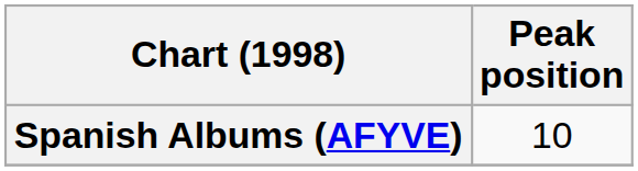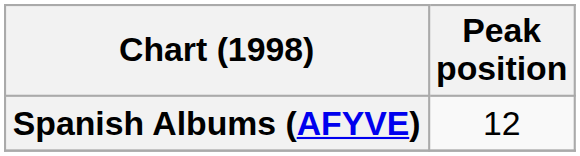Spanish Albums (AFYVE) | Peak position: 10 -> 12
